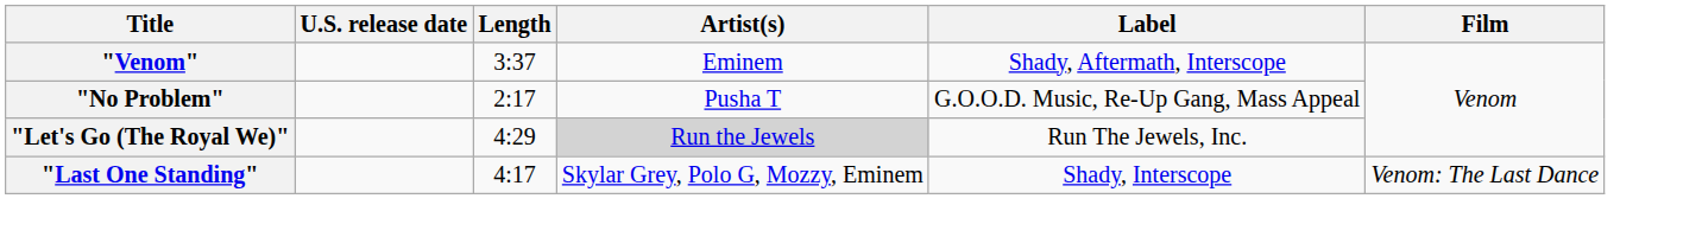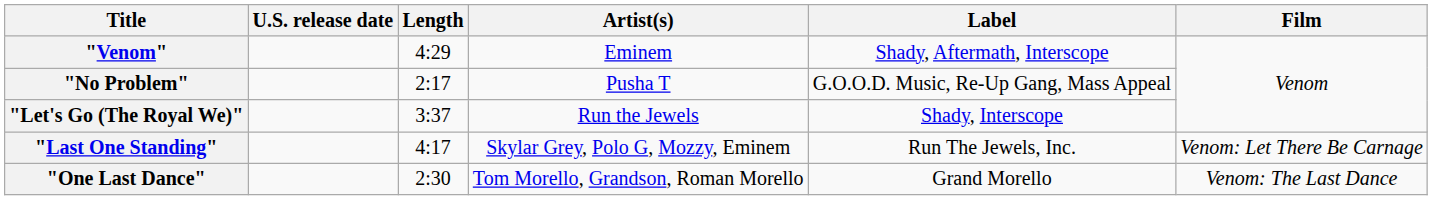"Venom" | Length: 3:37 -> 4:29
"Let's Go (The Royal We)" | Length: 4:29 -> 3:37
"Let's Go (The Royal We)" | Artist(s): lightgrey background -> no background
"Let's Go (The Royal We)" | Label: Run The Jewels, Inc. -> Shady, Interscope
"Last One Standing" | Label: Shady, Interscope -> Run The Jewels, Inc.
"Last One Standing" | Film: Venom: The Last Dance -> Venom: Let There Be Carnage
+ row: "One Last Dance" | 2:30 | Tom Morello, Grandson, Roman Morello | Grand Morello | Venom: The Last Dance
